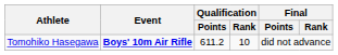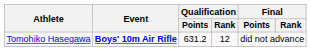Tomohiko Hasegawa | Qualification / Points: 611.2 -> 631.2
Tomohiko Hasegawa | Qualification / Rank: 10 -> 12
